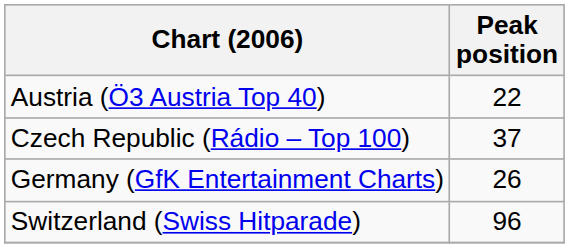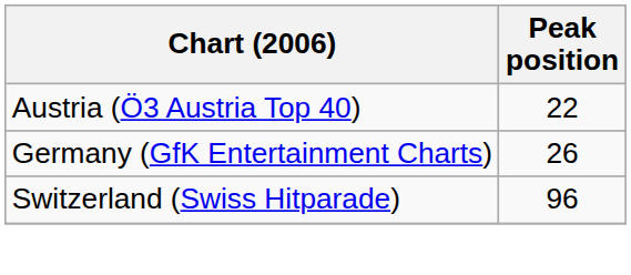- row: Czech Republic (Rádio – Top 100) | 37
